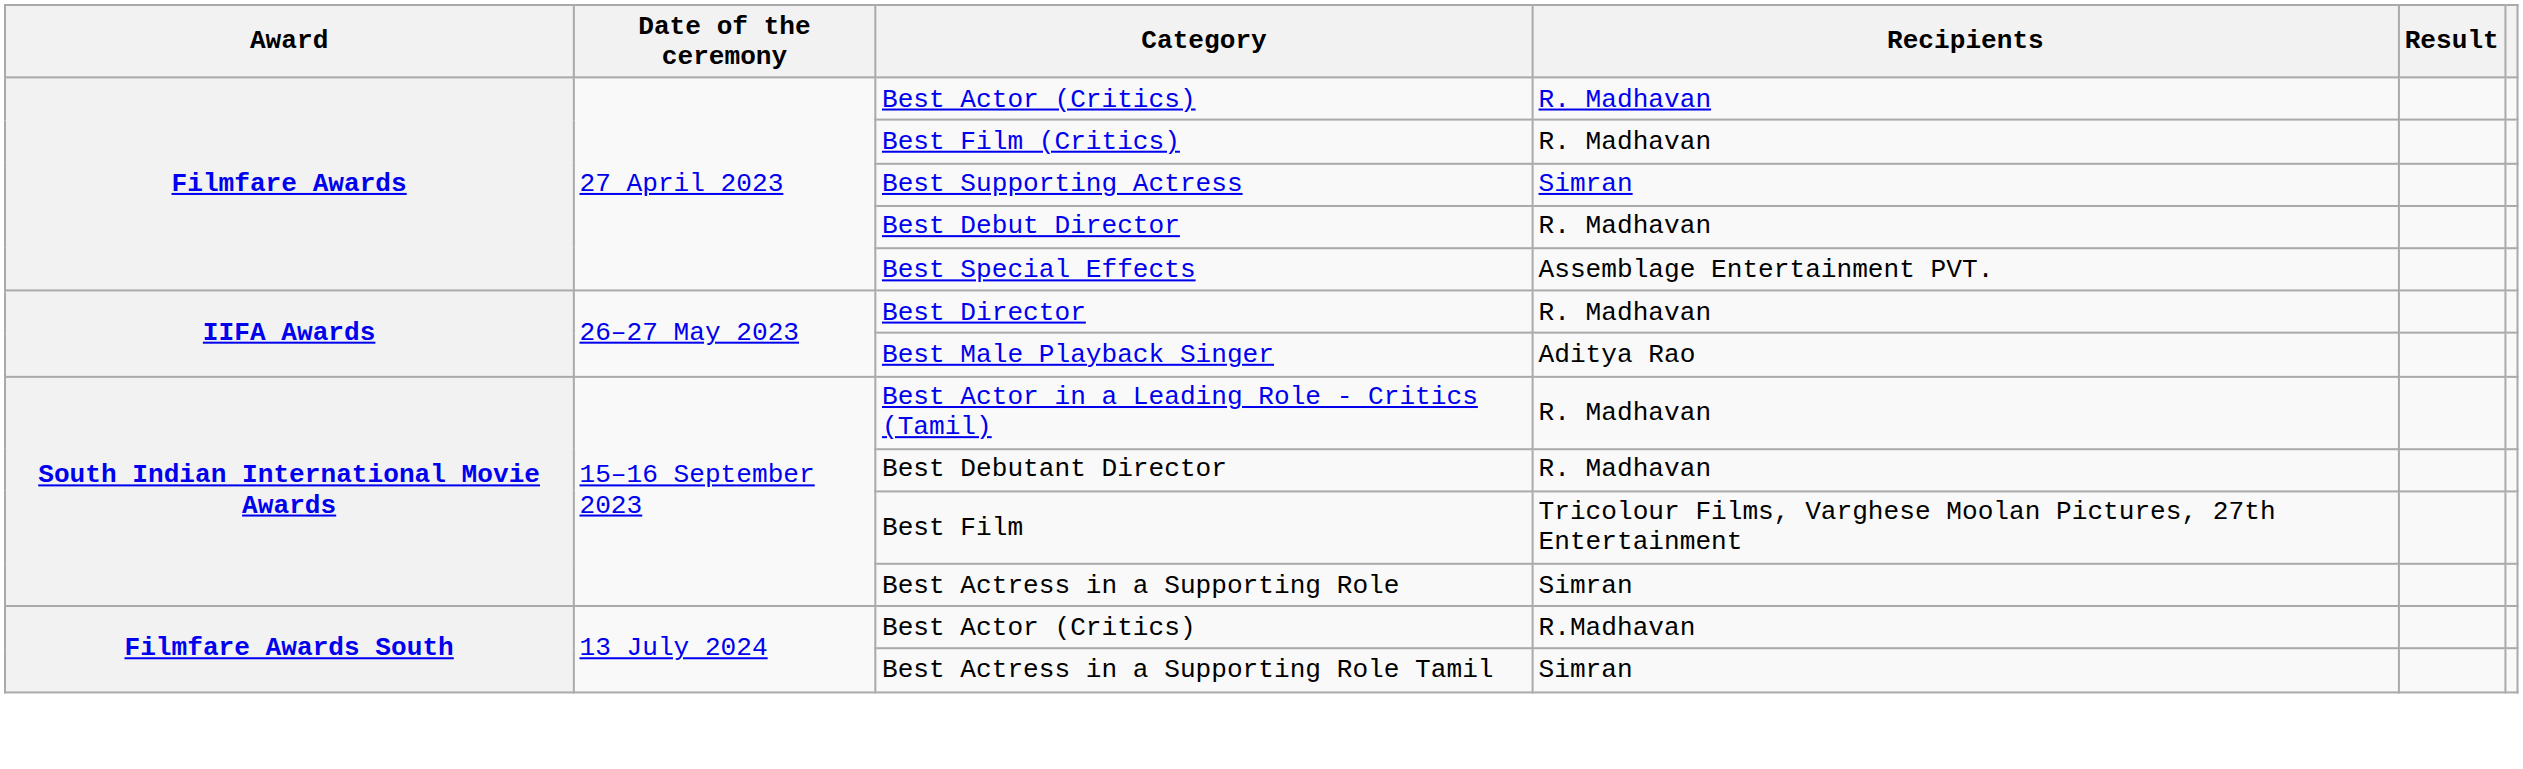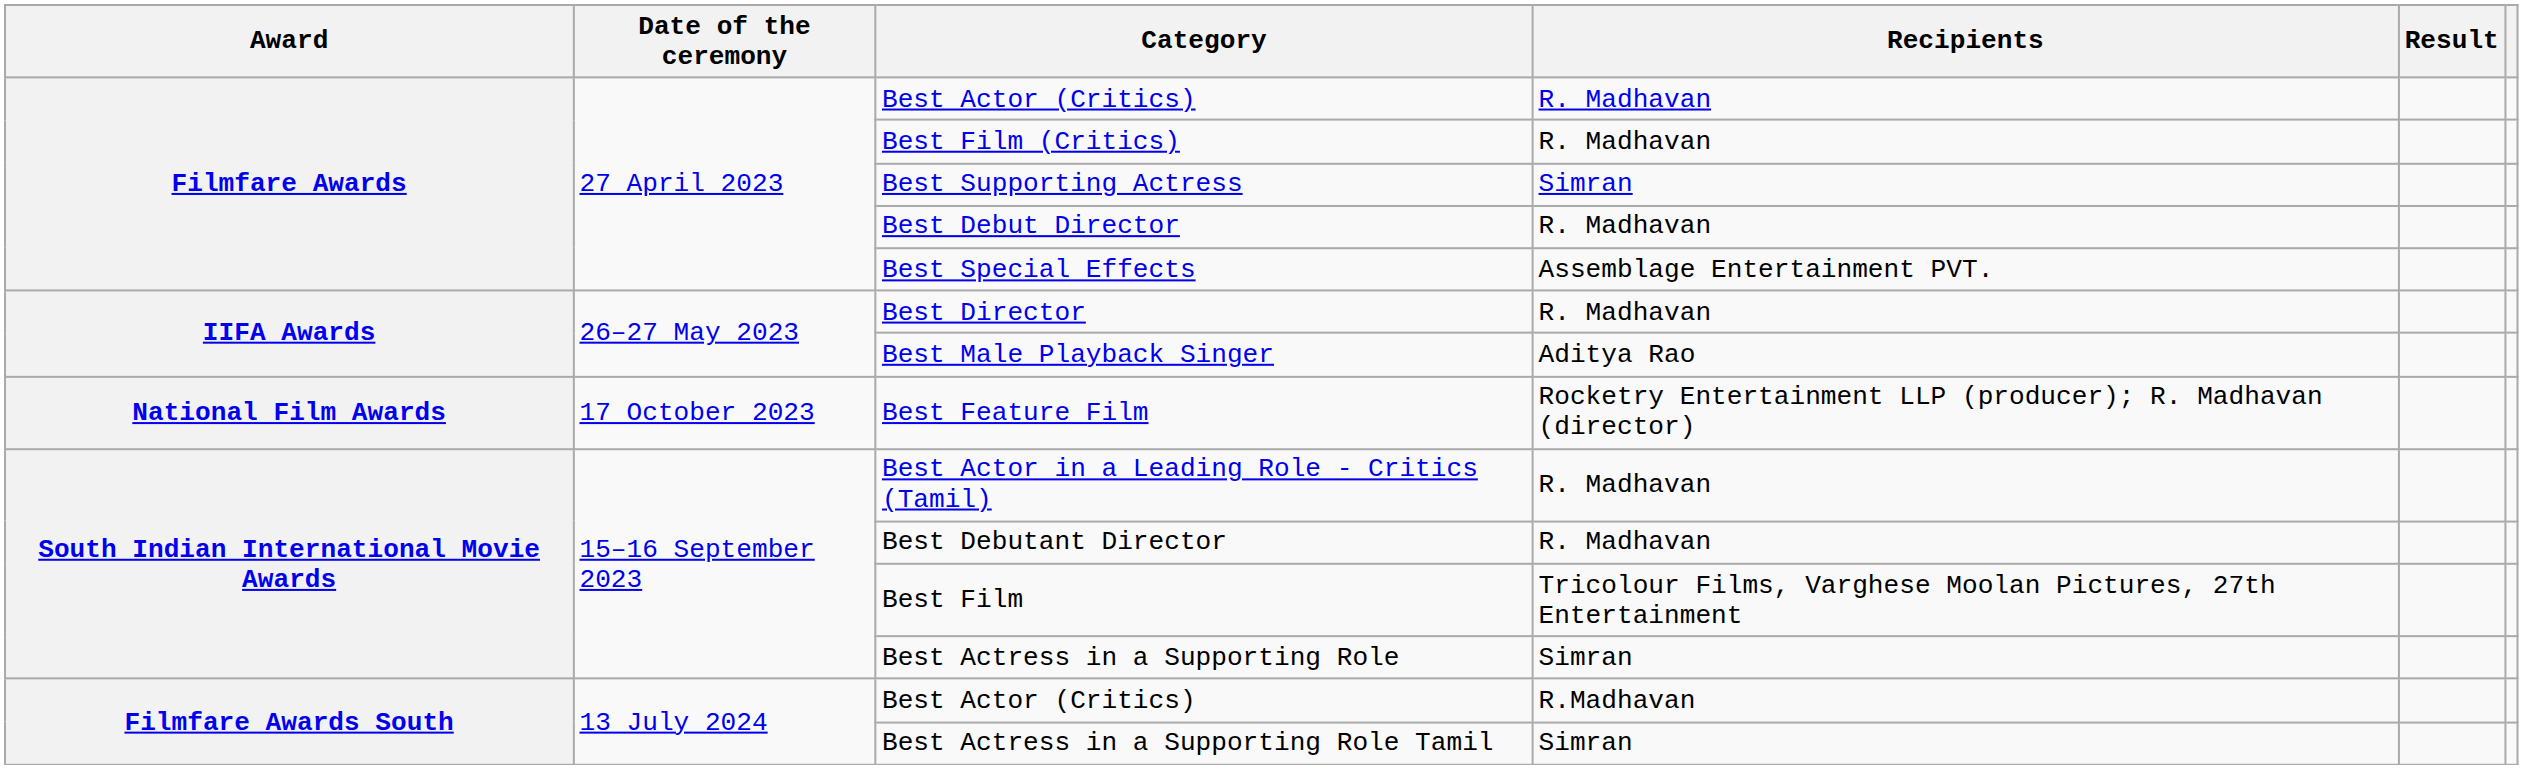+ row: National Film Awards | 17 October 2023 | Best Feature Film | Rocketry Entertainment LLP (producer); R. Madhavan (director)
